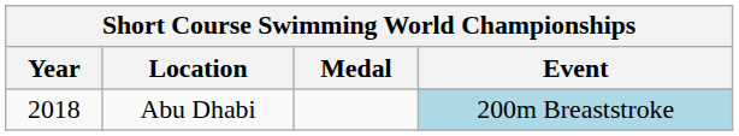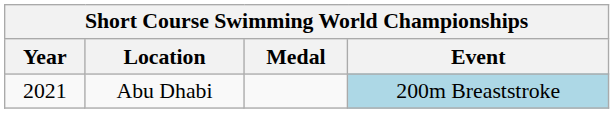Abu Dhabi | Year: 2018 -> 2021
